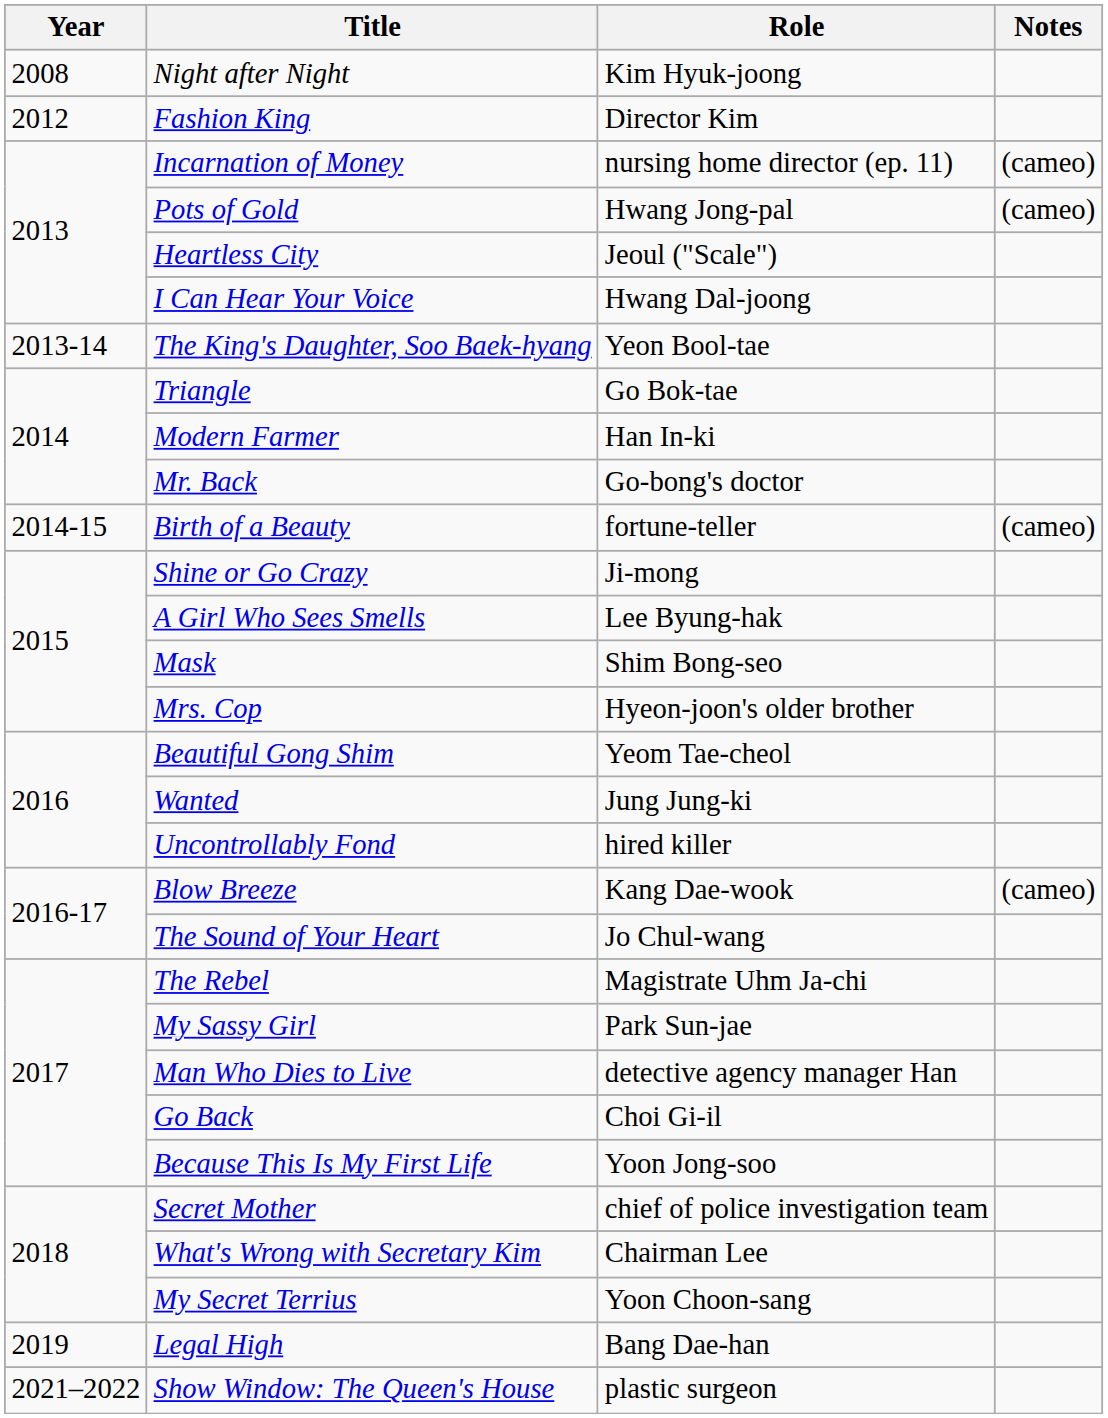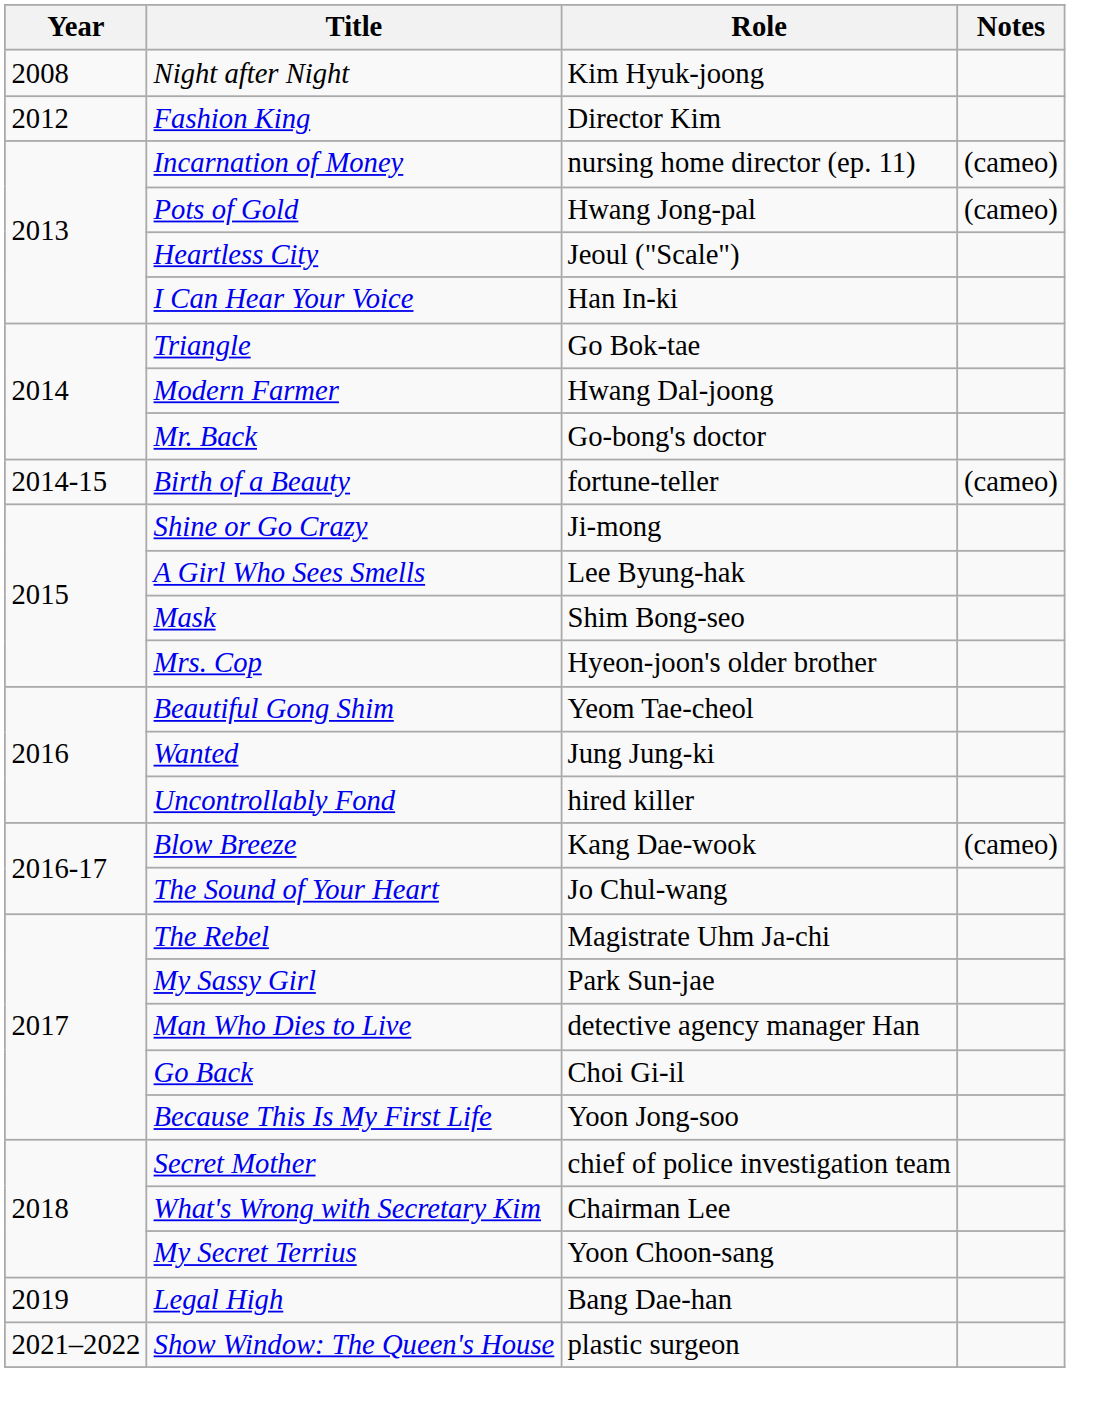I Can Hear Your Voice | Role: Hwang Dal-joong -> Han In-ki
- row: 2013-14 | The King's Daughter, Soo Baek-hyang | Yeon Bool-tae
Modern Farmer | Role: Han In-ki -> Hwang Dal-joong
